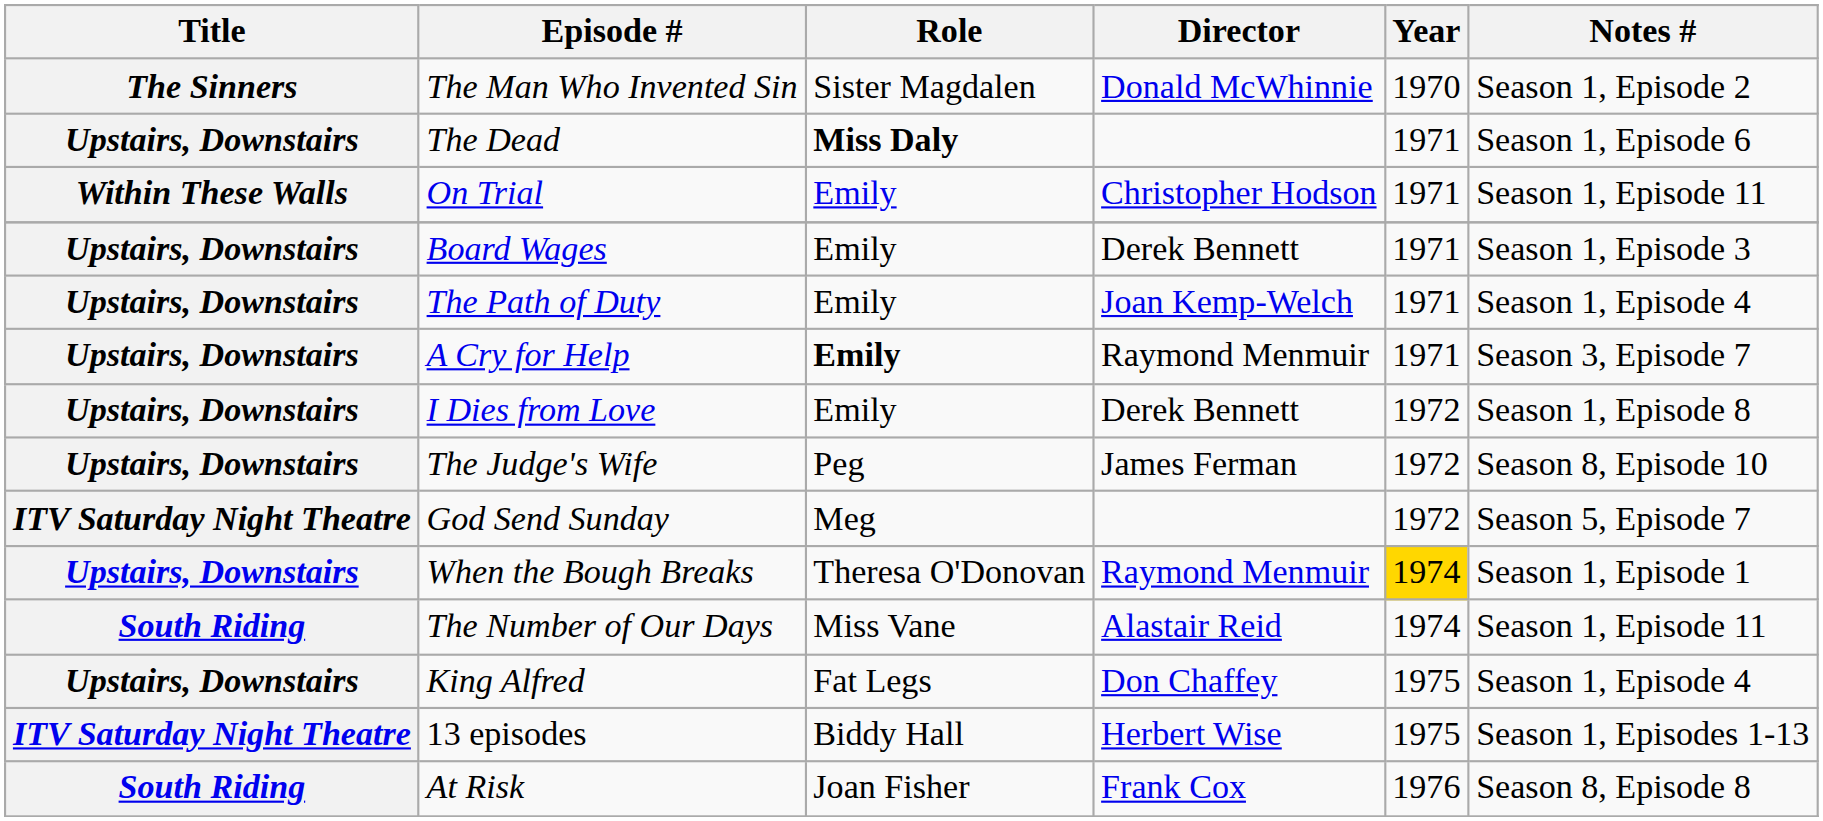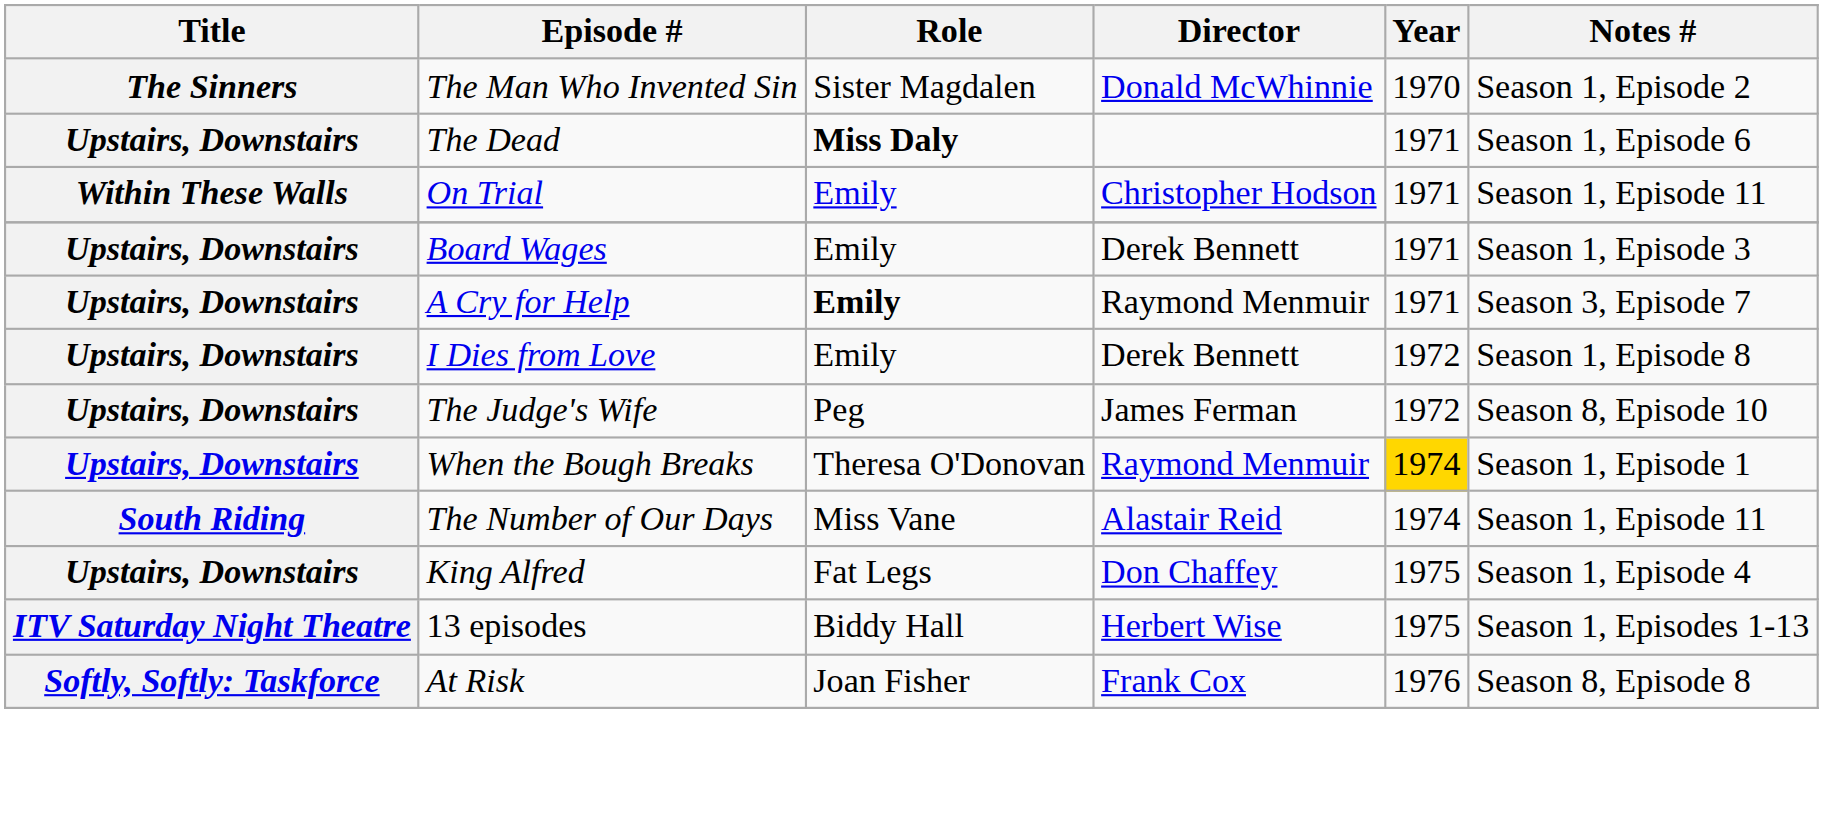- row: Upstairs, Downstairs | The Path of Duty | Emily | Joan Kemp-Welch | 1971 | Season 1, Episode 4
- row: ITV Saturday Night Theatre | God Send Sunday | Meg | 1972 | Season 5, Episode 7
At Risk | Title: South Riding -> Softly, Softly: Taskforce
